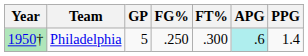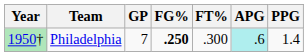Philadelphia | GP: 5 -> 7
Philadelphia | FG%: normal -> bold
